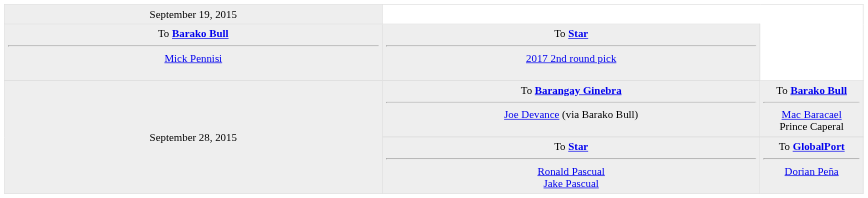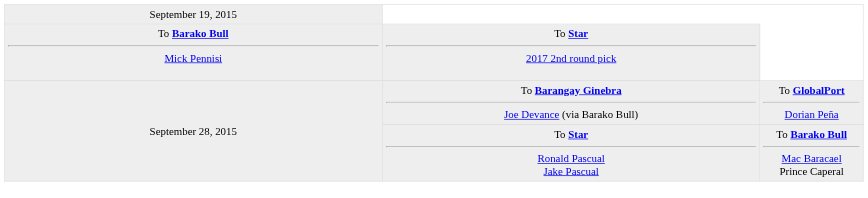To Barangay Ginebra Joe Devance (via Barako Bull) | column 3: To Barako Bull Mac Baracael Prince Caperal -> To GlobalPort Dorian Peña
To Star Ronald Pascual Jake Pascual | column 3: To GlobalPort Dorian Peña -> To Barako Bull Mac Baracael Prince Caperal
